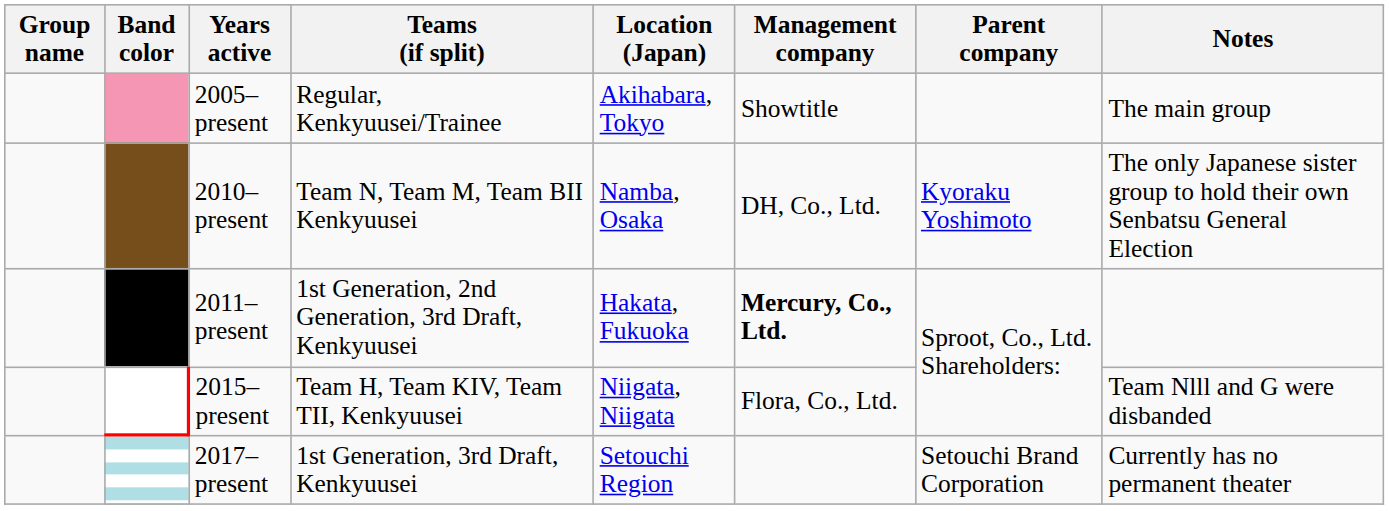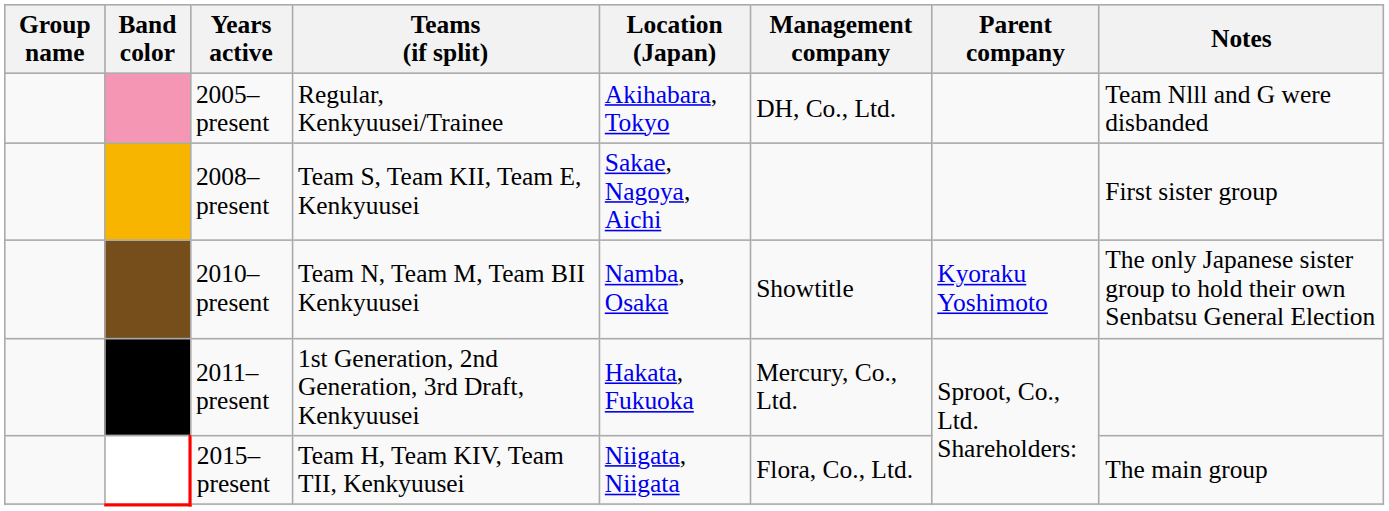2005–present | Management company: Showtitle -> DH, Co., Ltd.
2005–present | Notes: The main group -> Team Nlll and G were disbanded
+ row: 2008–present | Team S, Team KII, Team E, Kenkyuusei | Sakae, Nagoya, Aichi | First sister group
2010–present | Management company: DH, Co., Ltd. -> Showtitle
2011–present | Management company: bold -> normal
2015–present | Notes: Team Nlll and G were disbanded -> The main group
- row: 2017–present | 1st Generation, 3rd Draft, Kenkyuusei | Setouchi Region | Setouchi Brand Corporation | Currently has no permanent theater
